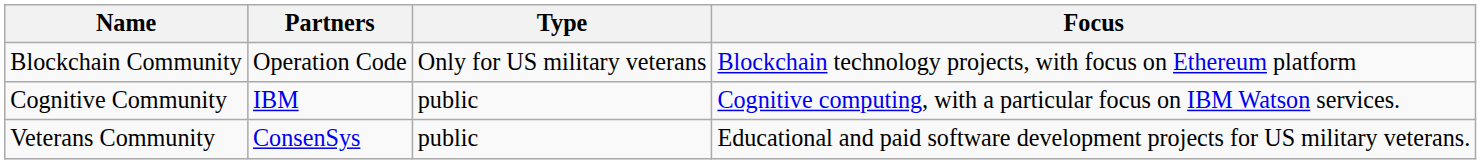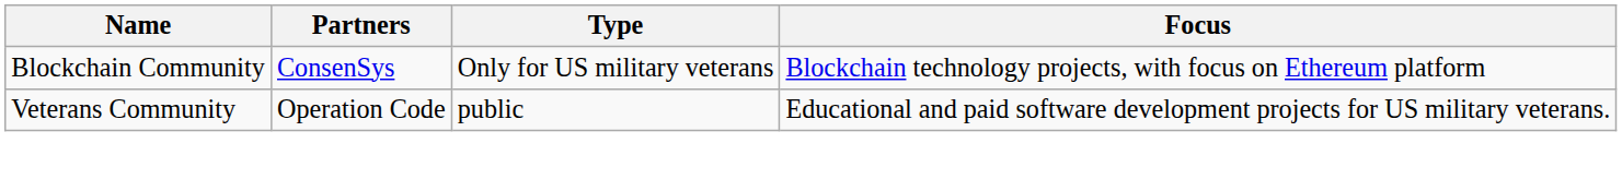Blockchain Community | Partners: Operation Code -> ConsenSys
- row: Cognitive Community | IBM | public | Cognitive computing, with a particular focus on IBM Watson services.
Veterans Community | Partners: ConsenSys -> Operation Code
